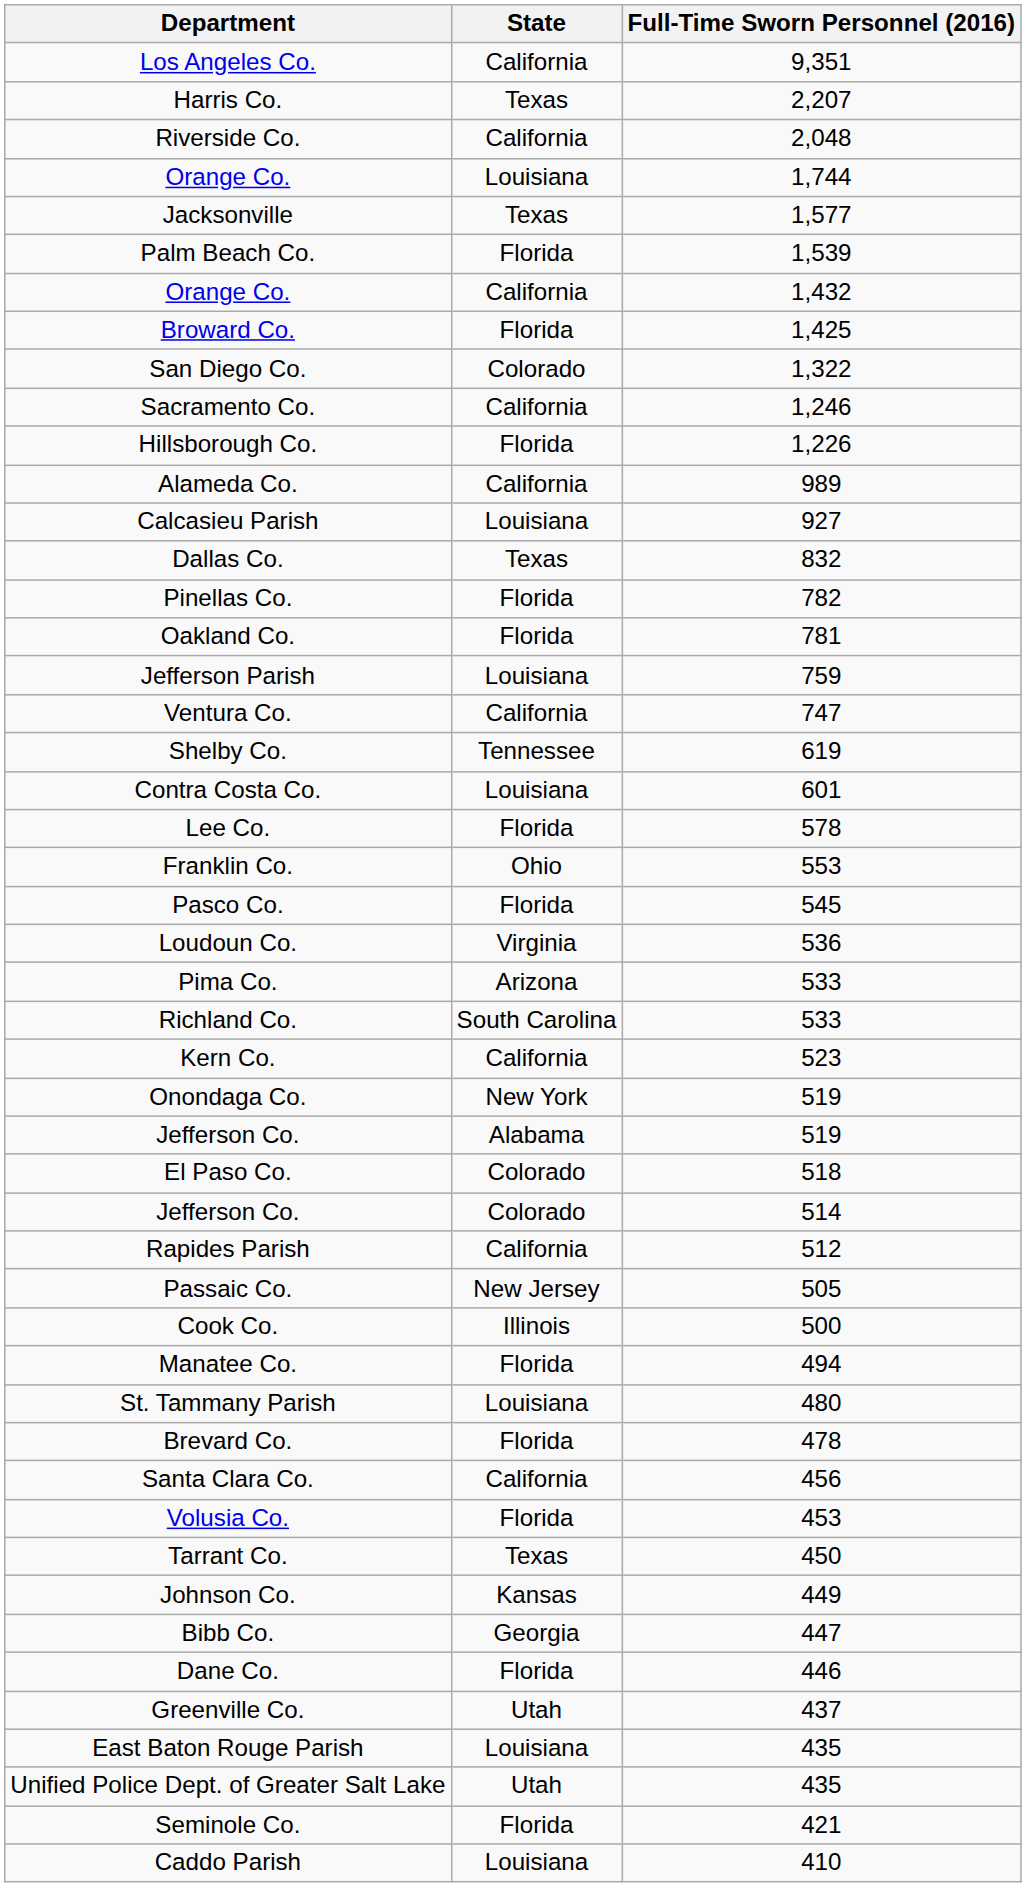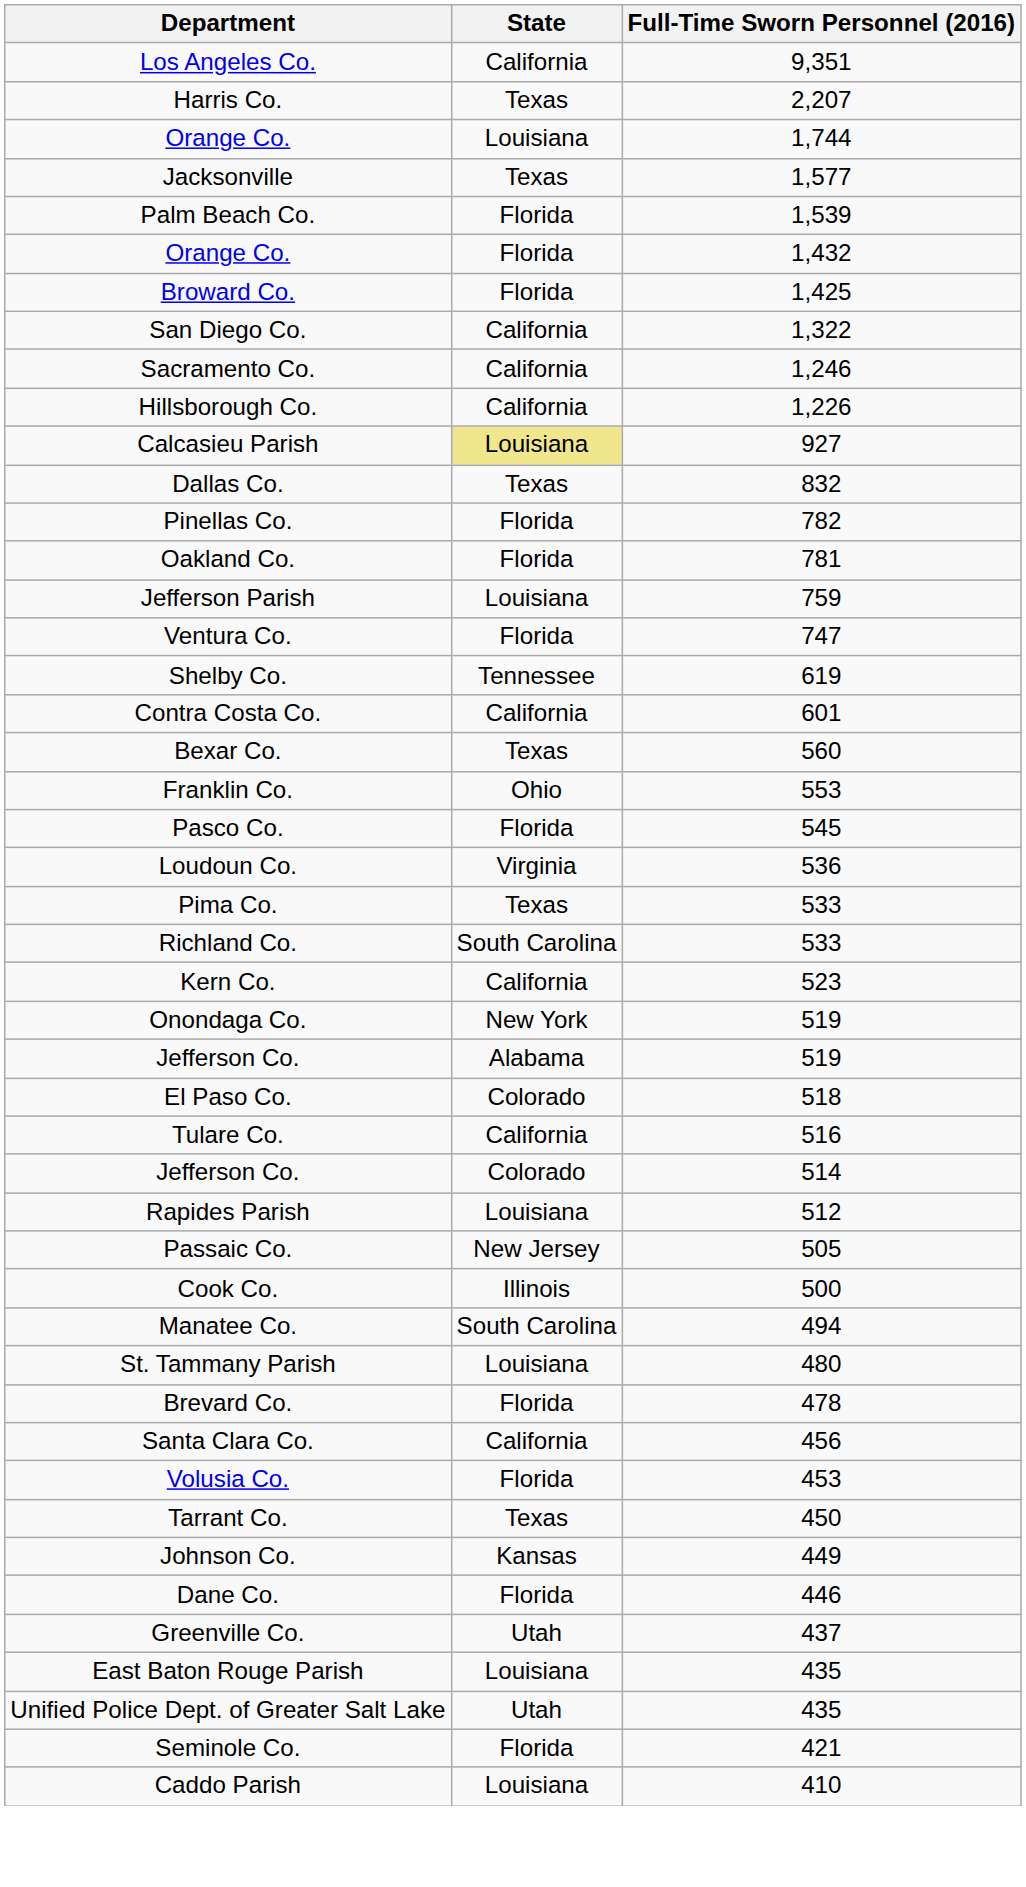- row: Riverside Co. | California | 2,048
Orange Co. / 1,432 | State: California -> Florida
San Diego Co. | State: Colorado -> California
Hillsborough Co. | State: Florida -> California
- row: Alameda Co. | California | 989
Calcasieu Parish | State: no background -> khaki background
Ventura Co. | State: California -> Florida
Contra Costa Co. | State: Louisiana -> California
- row: Lee Co. | Florida | 578
+ row: Bexar Co. | Texas | 560
Pima Co. | State: Arizona -> Texas
+ row: Tulare Co. | California | 516
Rapides Parish | State: California -> Louisiana
Manatee Co. | State: Florida -> South Carolina
- row: Bibb Co. | Georgia | 447
